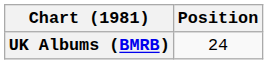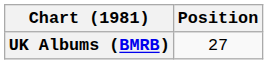UK Albums (BMRB) | Position: 24 -> 27
